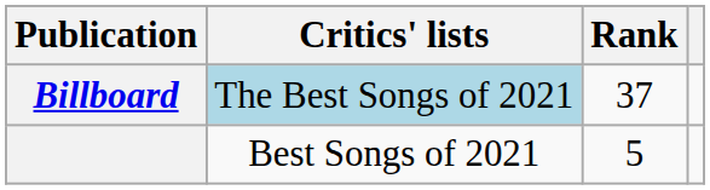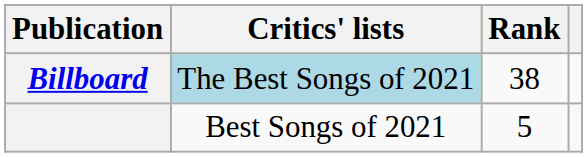Billboard | Rank: 37 -> 38
